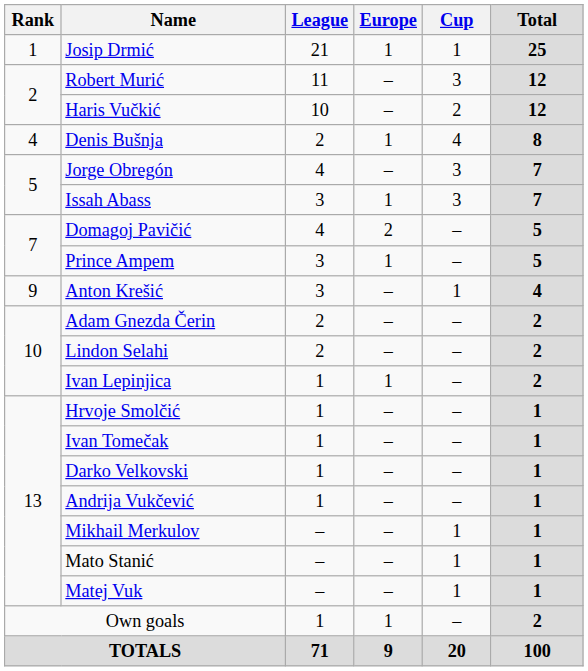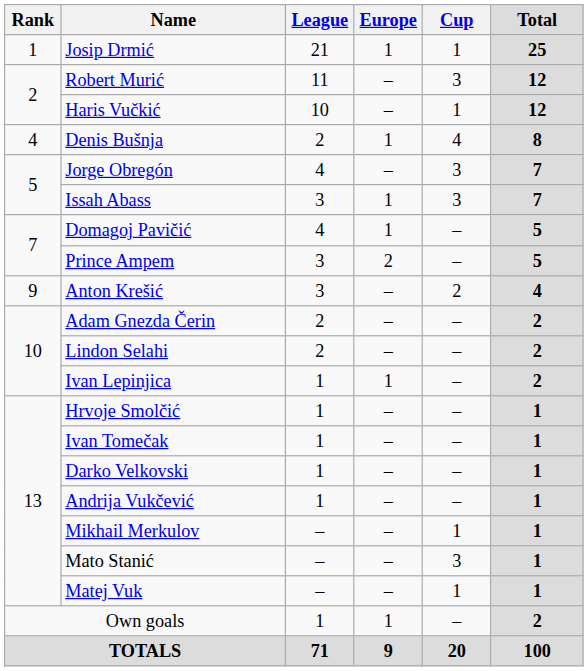Haris Vučkić | Cup: 2 -> 1
Domagoj Pavičić | Europe: 2 -> 1
Prince Ampem | Europe: 1 -> 2
Anton Krešić | Cup: 1 -> 2
Mato Stanić | Cup: 1 -> 3
